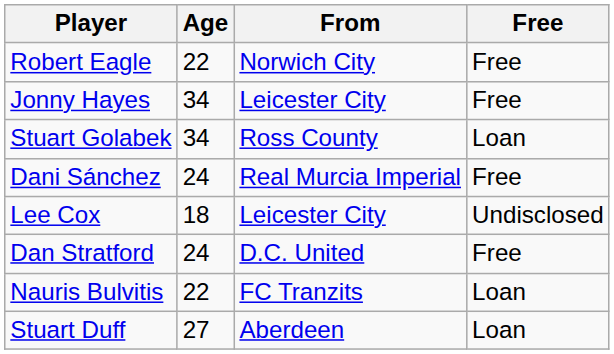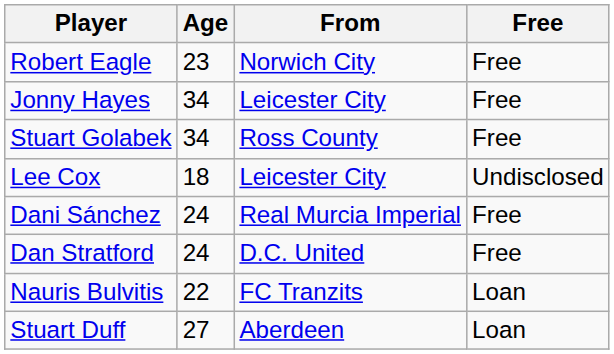Robert Eagle | Age: 22 -> 23
Stuart Golabek | Free: Loan -> Free
rows swapped: Dani Sánchez <-> Lee Cox
